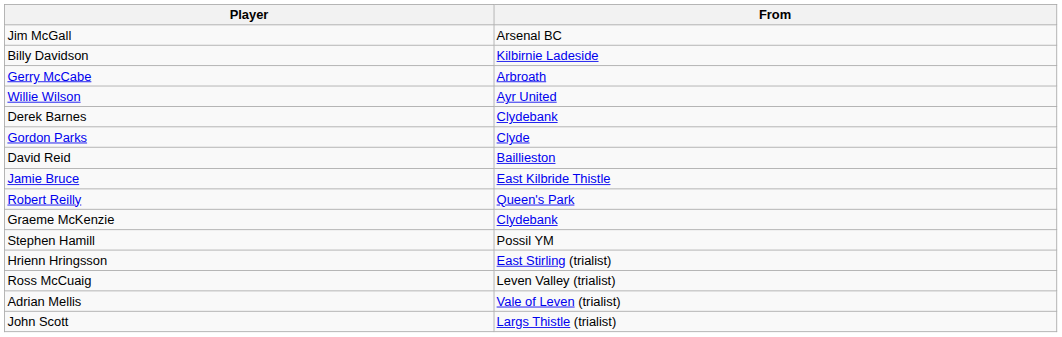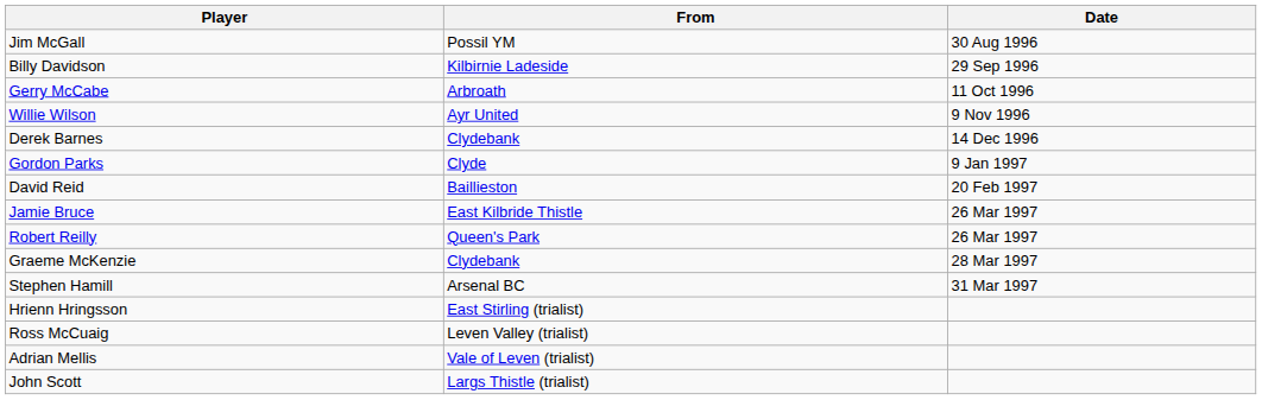+ column: Date | 30 Aug 1996 | 29 Sep 1996 | 11 Oct 1996 | 9 Nov 1996 | 14 Dec 1996 | 9 Jan 1997 | 20 Feb 1997 | 26 Mar 1997 | 26 Mar 1997 | 28 Mar 1997 | 31 Mar 1997
Jim McGall | From: Arsenal BC -> Possil YM
Stephen Hamill | From: Possil YM -> Arsenal BC
